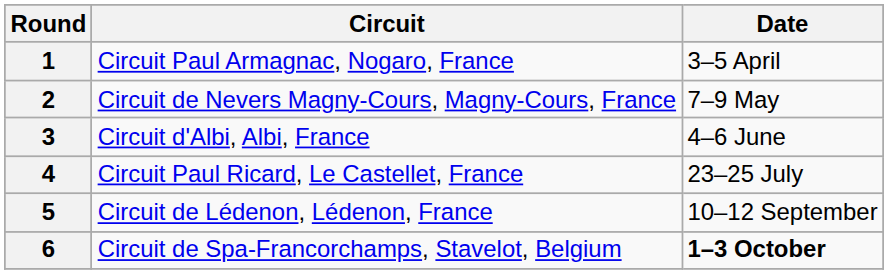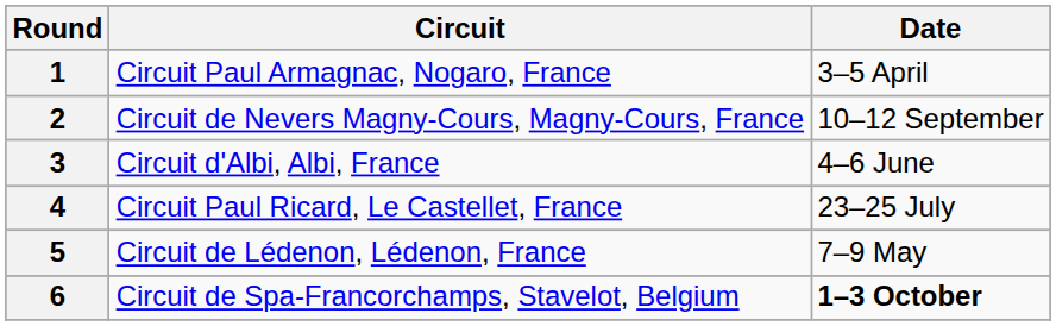2 | Date: 7–9 May -> 10–12 September
5 | Date: 10–12 September -> 7–9 May
